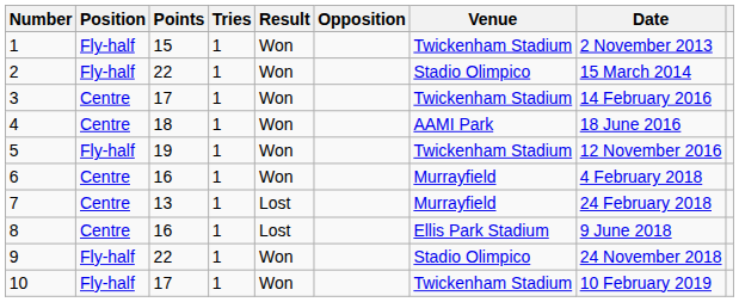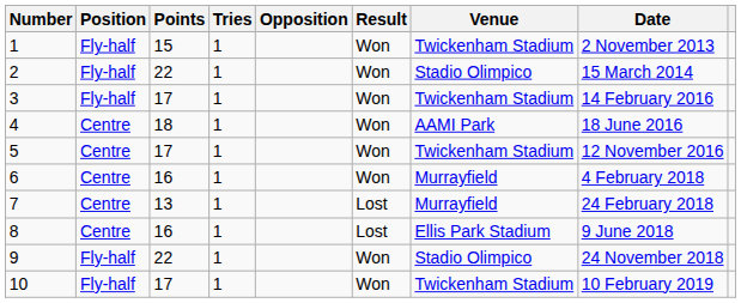columns swapped: Result <-> Opposition
3 | Position: Centre -> Fly-half
5 | Position: Fly-half -> Centre
5 | Points: 19 -> 17
